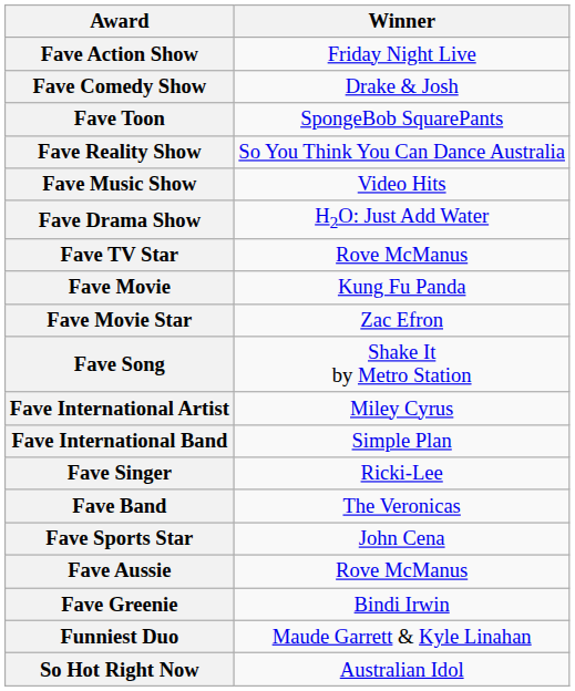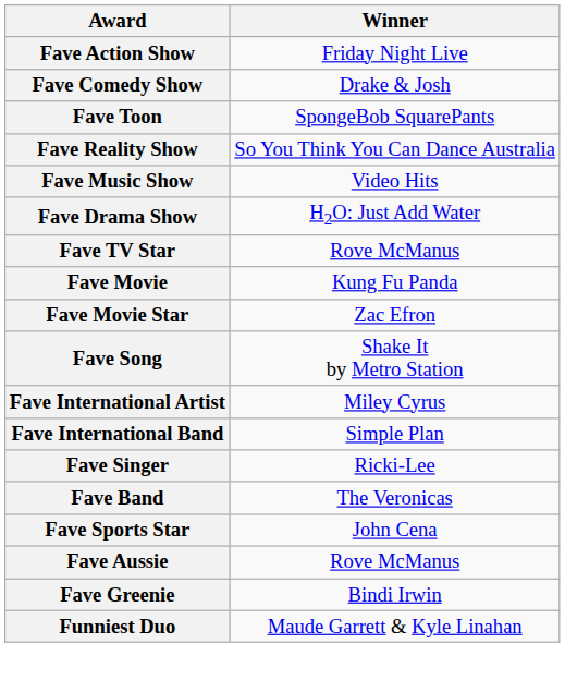- row: So Hot Right Now | Australian Idol
